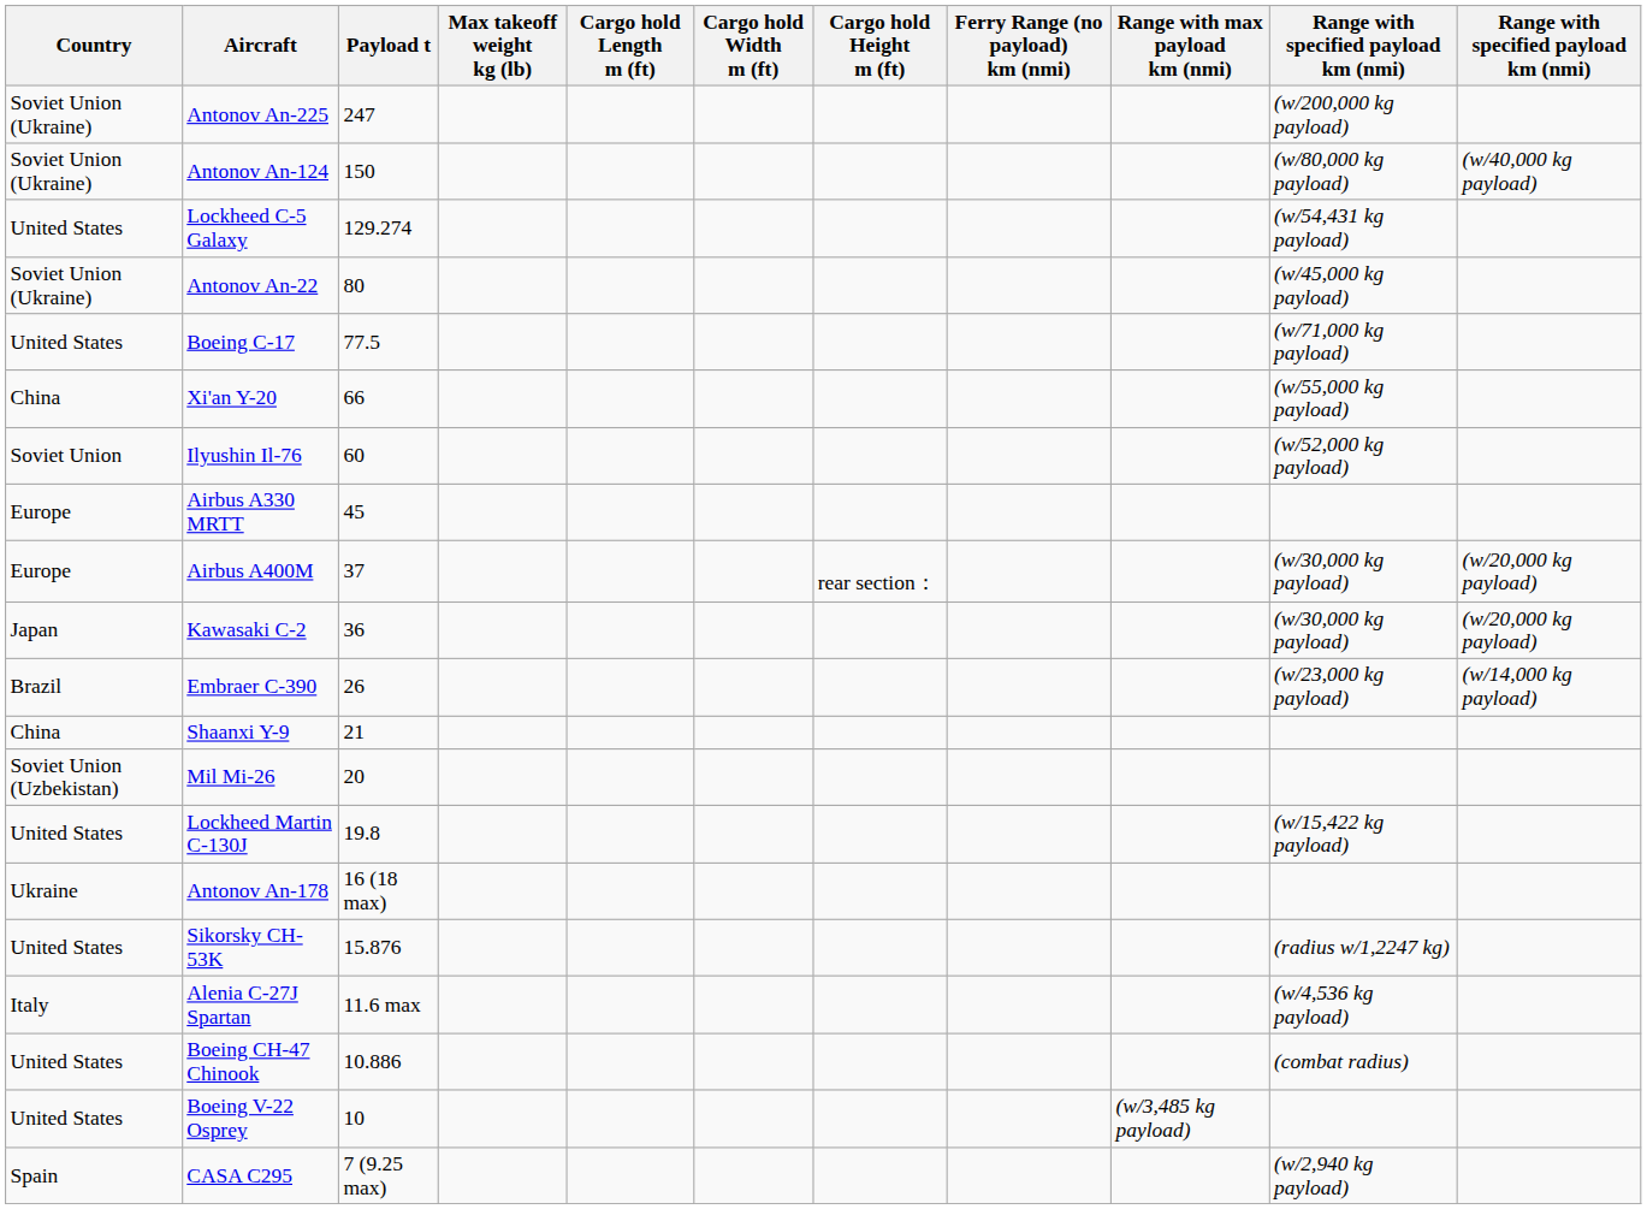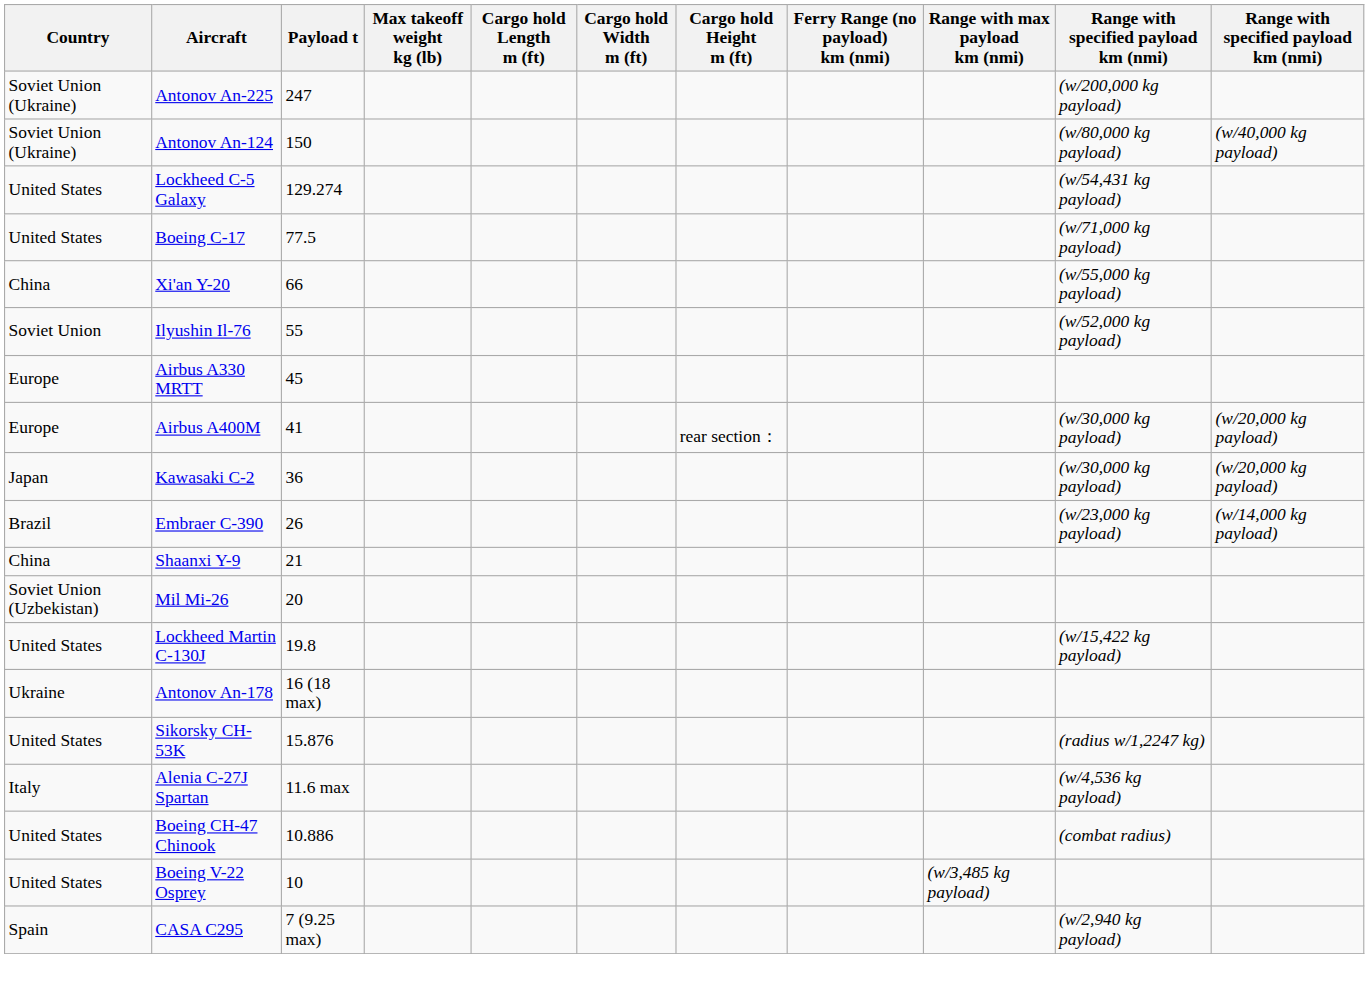- row: Soviet Union (Ukraine) | Antonov An-22 | 80 | (w/45,000 kg payload)
Ilyushin Il-76 | Payload t: 60 -> 55
Airbus A400M | Payload t: 37 -> 41
